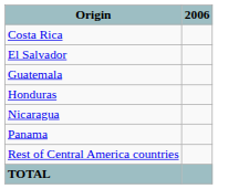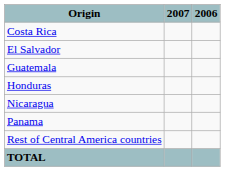+ column: 2007
